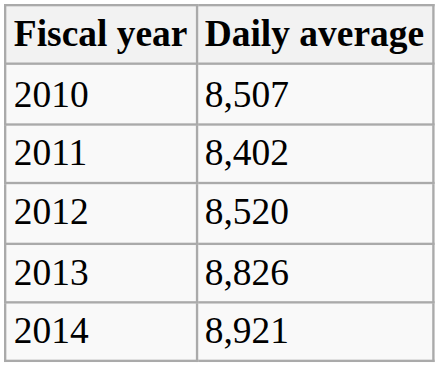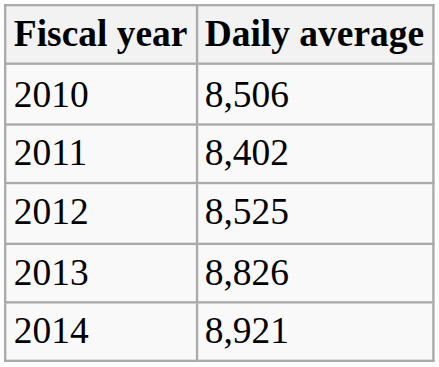2010 | Daily average: 8,507 -> 8,506
2012 | Daily average: 8,520 -> 8,525
